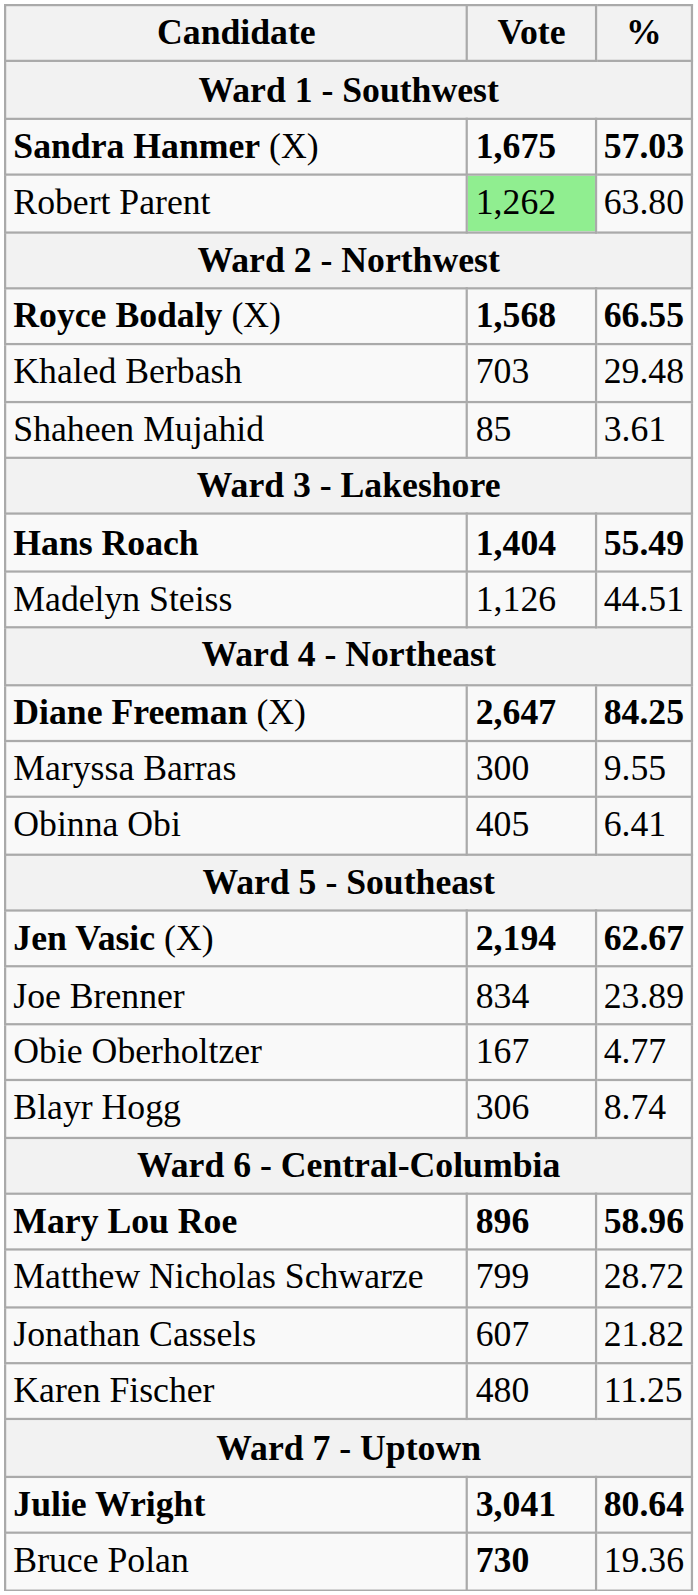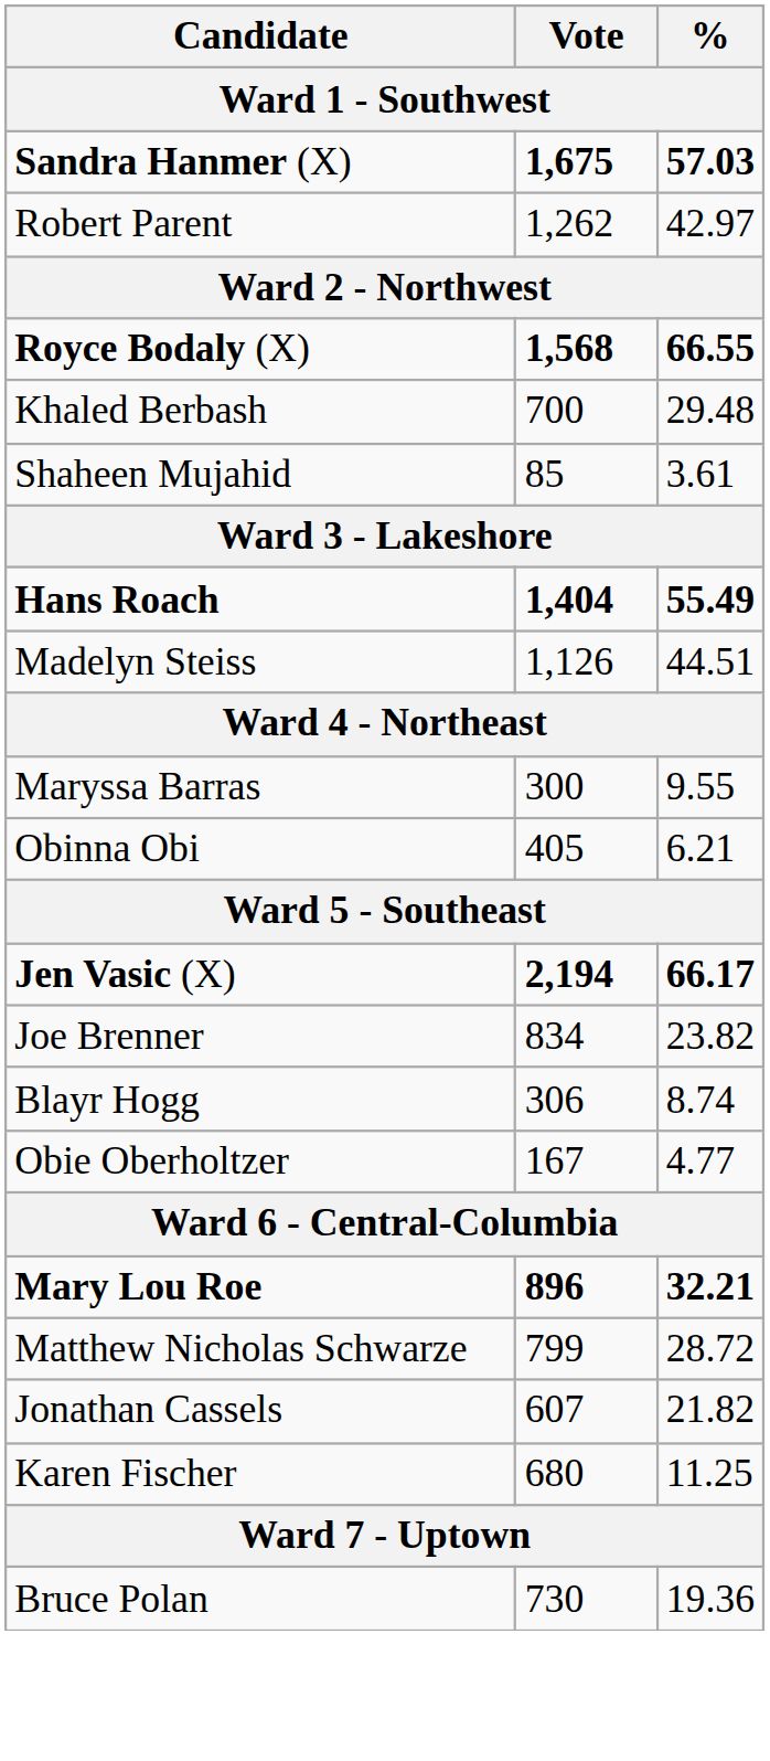Robert Parent | Vote: lightgreen background -> no background
Robert Parent | %: 63.80 -> 42.97
Khaled Berbash | Vote: 703 -> 700
- row: Diane Freeman (X) | 2,647 | 84.25
Obinna Obi | %: 6.41 -> 6.21
Jen Vasic (X) | %: 62.67 -> 66.17
Joe Brenner | %: 23.89 -> 23.82
rows swapped: Blayr Hogg <-> Obie Oberholtzer
Mary Lou Roe | %: 58.96 -> 32.21
Karen Fischer | Vote: 480 -> 680
- row: Julie Wright | 3,041 | 80.64
Bruce Polan | Vote: bold -> normal
